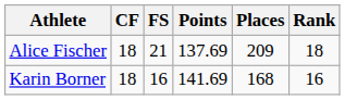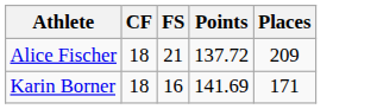- column: Rank | 18 | 16
Alice Fischer | Points: 137.69 -> 137.72
Karin Borner | Places: 168 -> 171
